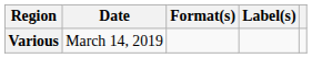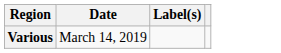- column: Format(s)
